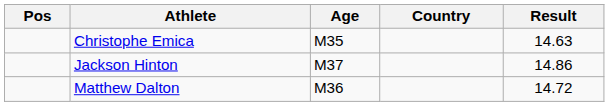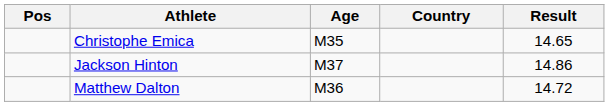Christophe Emica | Result: 14.63 -> 14.65
